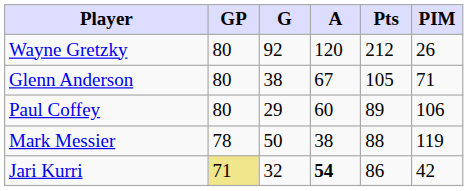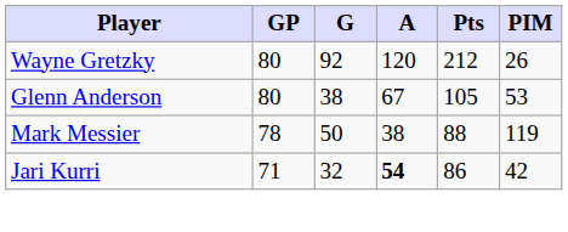Glenn Anderson | PIM: 71 -> 53
- row: Paul Coffey | 80 | 29 | 60 | 89 | 106
Jari Kurri | GP: khaki background -> no background
